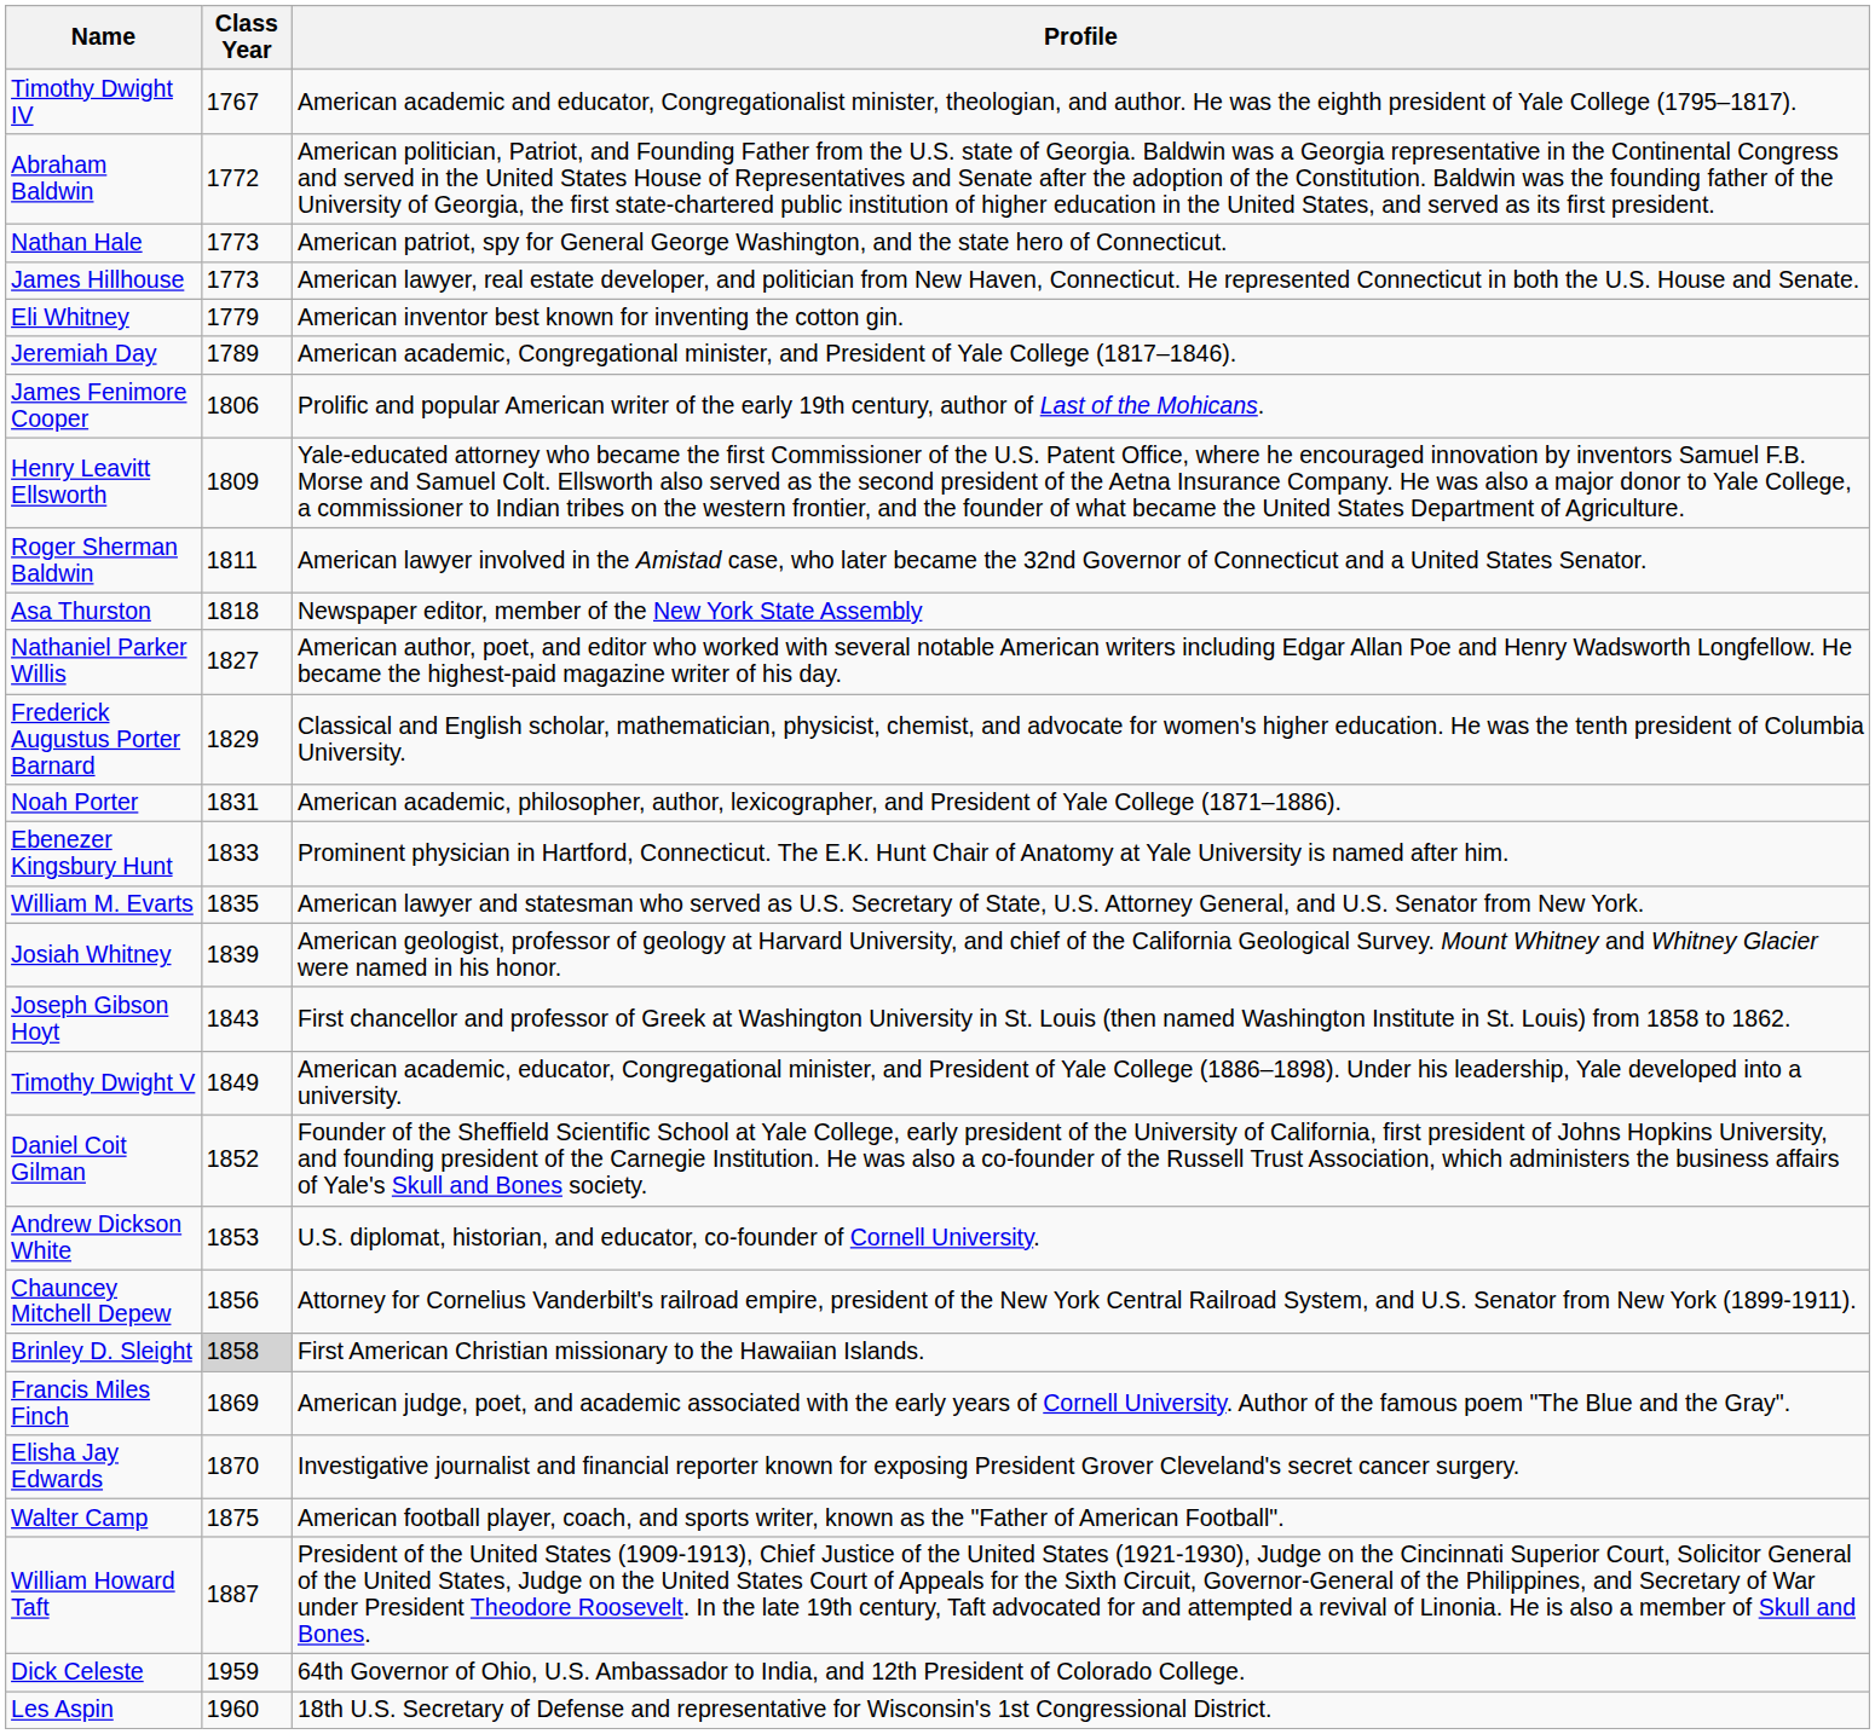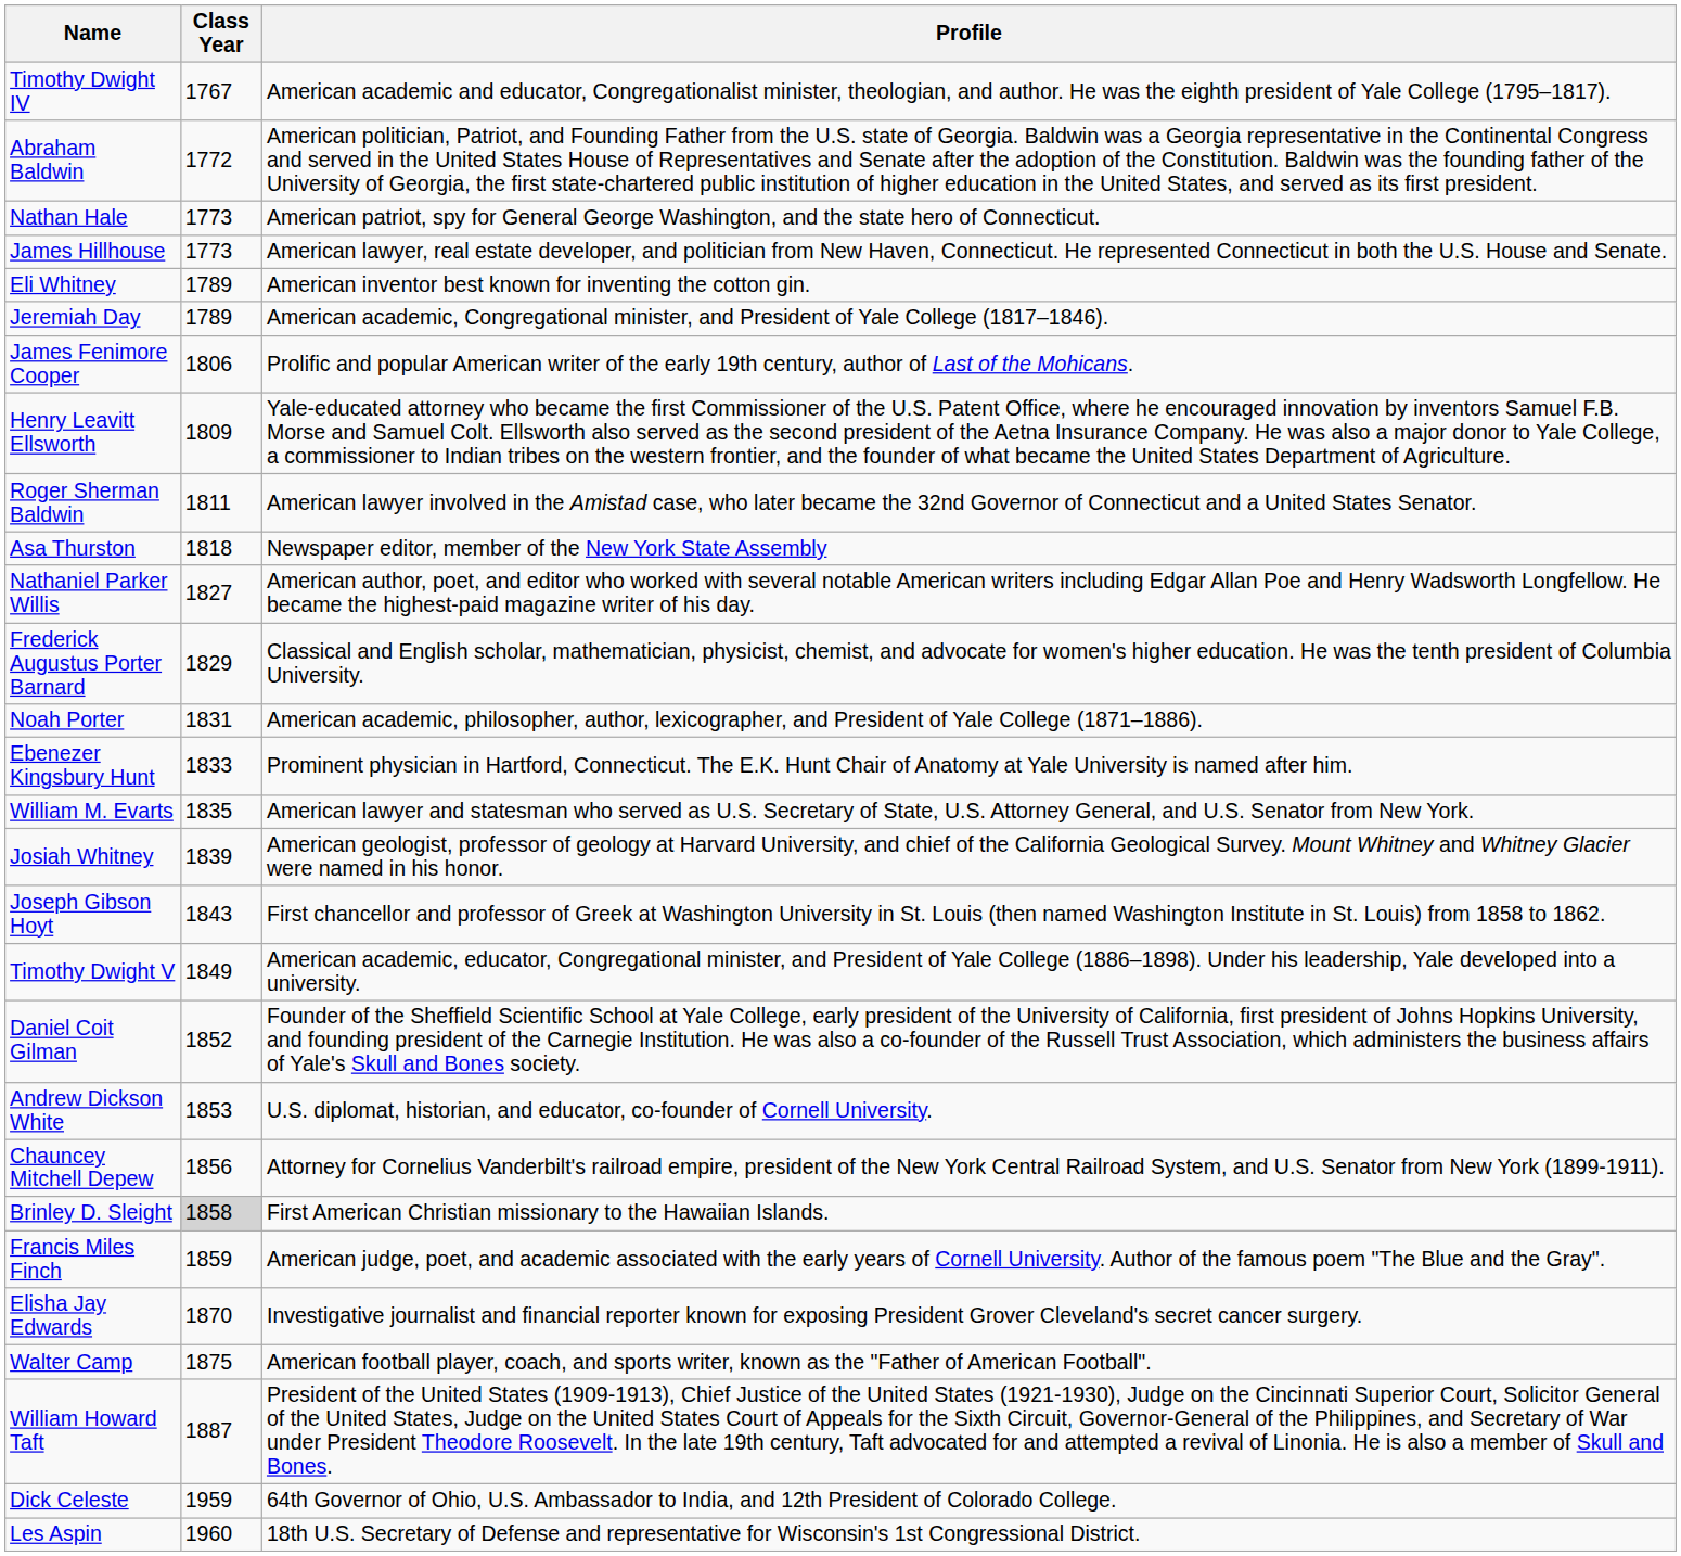Eli Whitney | Class Year: 1779 -> 1789
Francis Miles Finch | Class Year: 1869 -> 1859
